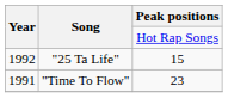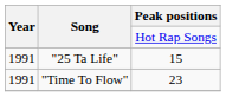"25 Ta Life" | Year: 1992 -> 1991
